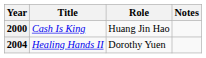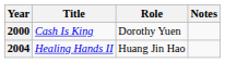2000 | Role: Huang Jin Hao -> Dorothy Yuen
2004 | Role: Dorothy Yuen -> Huang Jin Hao
